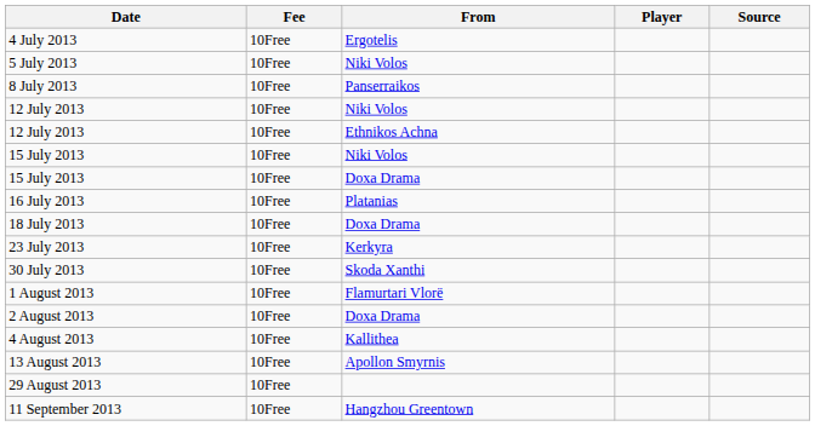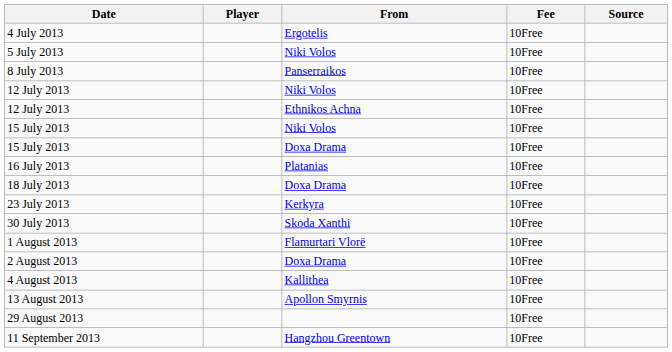columns swapped: Player <-> Fee
